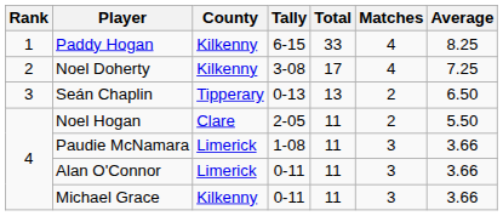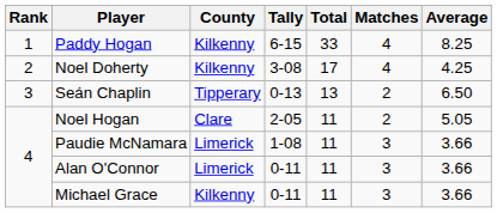Noel Doherty | Average: 7.25 -> 4.25
Noel Hogan | Average: 5.50 -> 5.05
